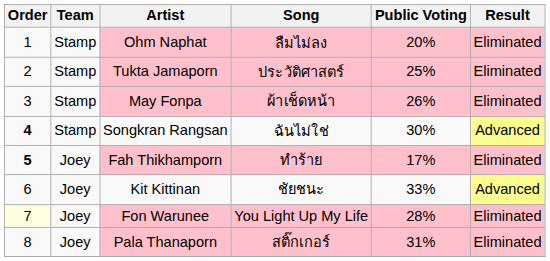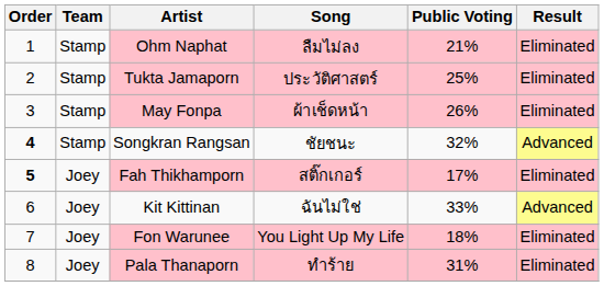Ohm Naphat | Public Voting: 20% -> 21%
Songkran Rangsan | Song: ฉันไม่ใช่ -> ชัยชนะ
Songkran Rangsan | Public Voting: 30% -> 32%
Fah Thikhamporn | Song: ทำร้าย -> สติ๊กเกอร์
Kit Kittinan | Song: ชัยชนะ -> ฉันไม่ใช่
Fon Warunee | Order: lightyellow background -> no background
Fon Warunee | Public Voting: 28% -> 18%
Pala Thanaporn | Song: สติ๊กเกอร์ -> ทำร้าย
